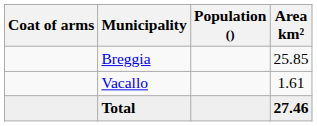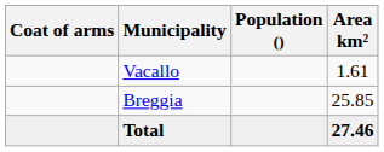rows swapped: Vacallo <-> Breggia
